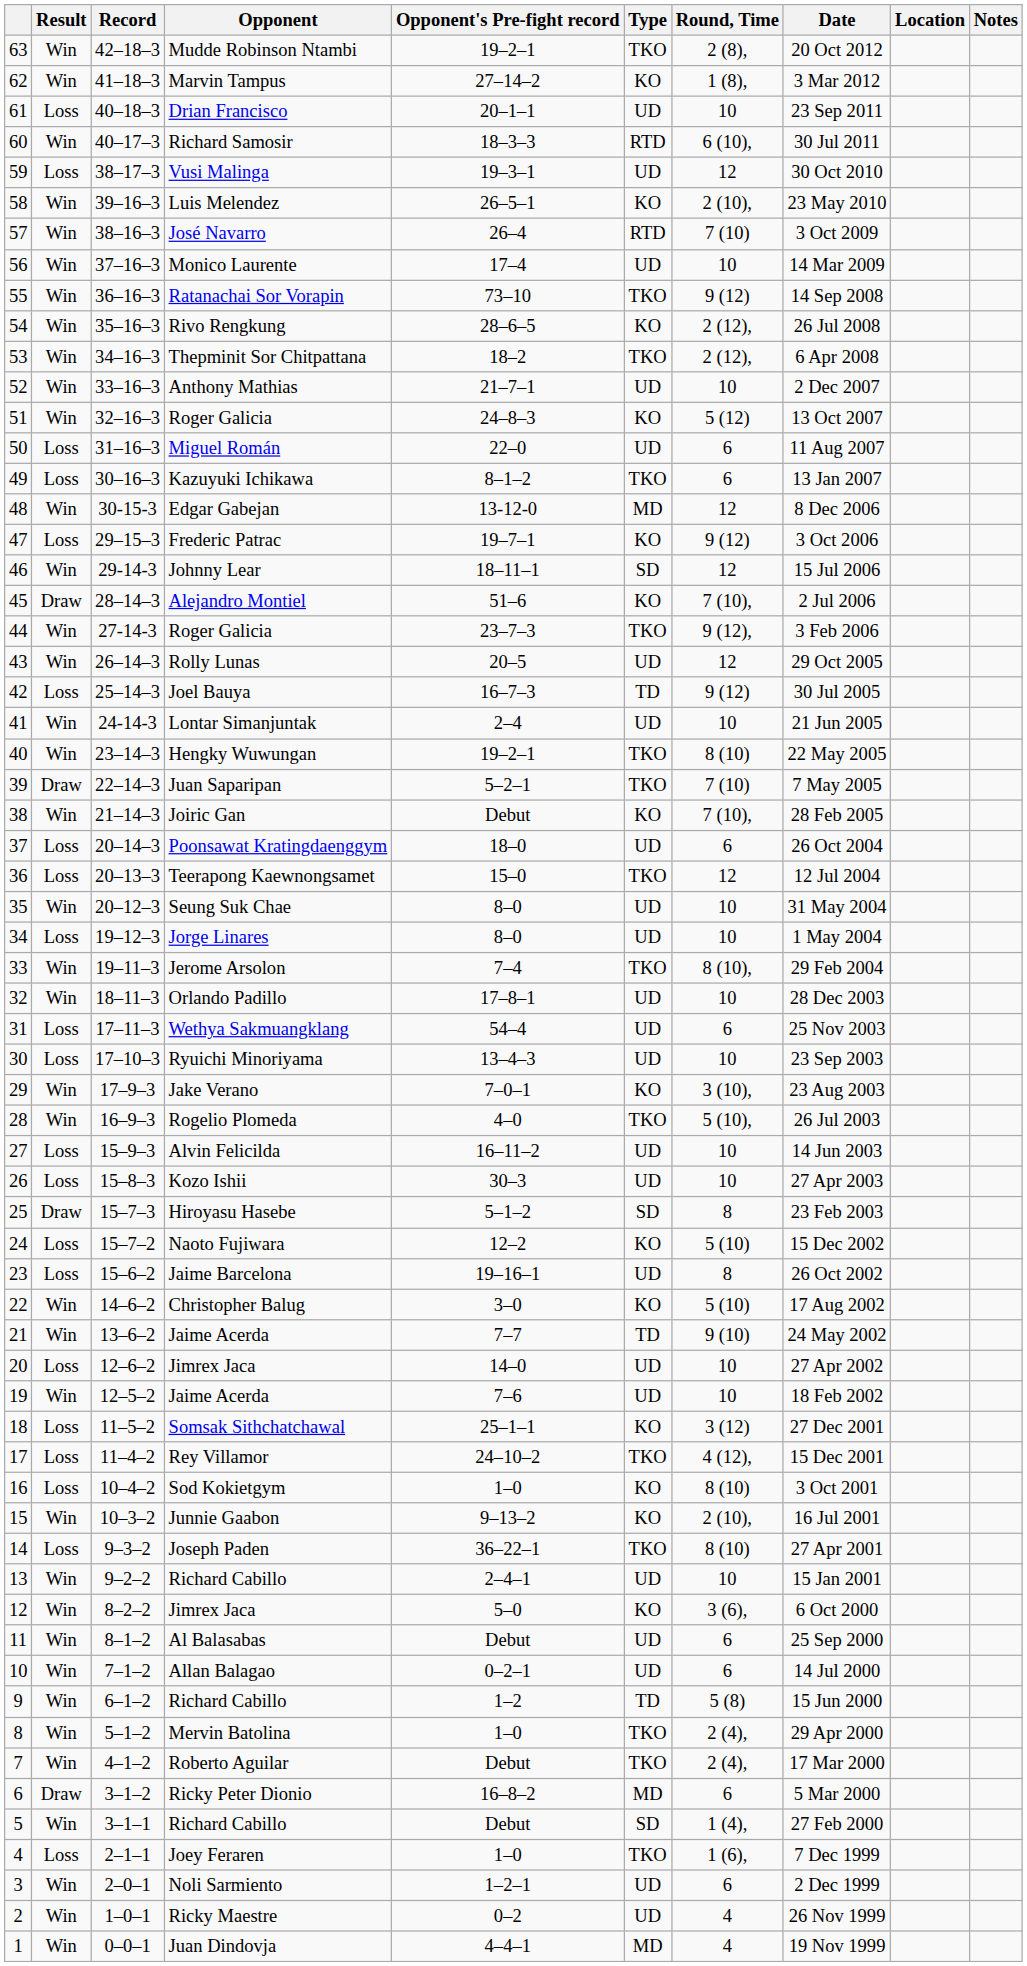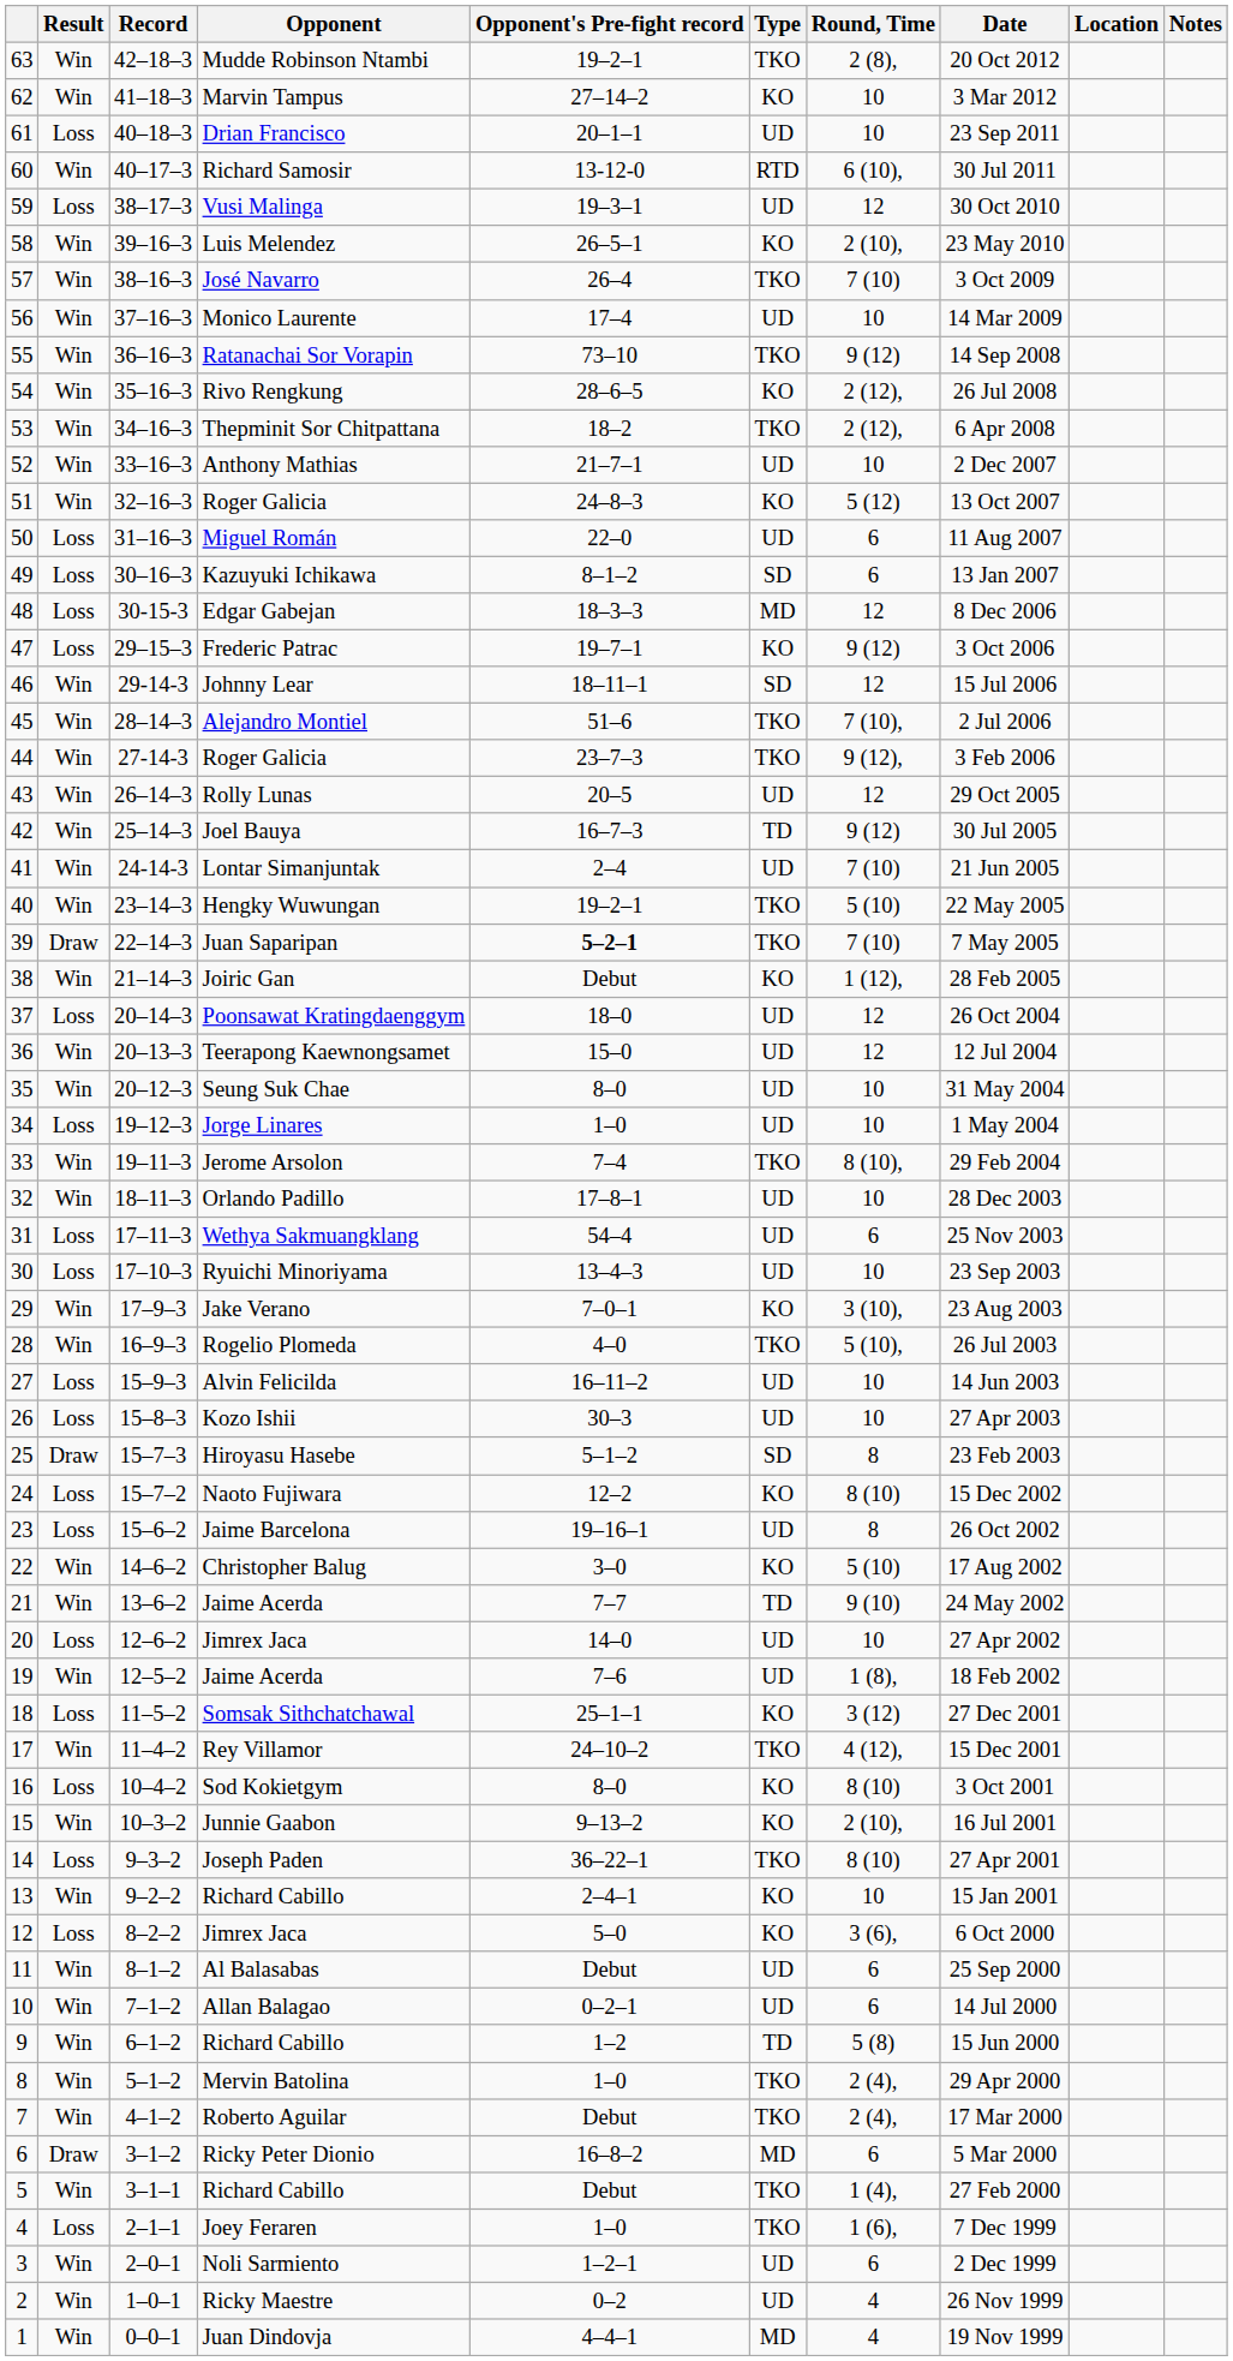Marvin Tampus | Round, Time: 1 (8), -> 10
Richard Samosir | Opponent's Pre-fight record: 18–3–3 -> 13-12-0
José Navarro | Type: RTD -> TKO
Kazuyuki Ichikawa | Type: TKO -> SD
Edgar Gabejan | Result: Win -> Loss
Edgar Gabejan | Opponent's Pre-fight record: 13-12-0 -> 18–3–3
Alejandro Montiel | Result: Draw -> Win
Alejandro Montiel | Type: KO -> TKO
Joel Bauya | Result: Loss -> Win
Lontar Simanjuntak | Round, Time: 10 -> 7 (10)
Hengky Wuwungan | Round, Time: 8 (10) -> 5 (10)
Juan Saparipan | Opponent's Pre-fight record: normal -> bold
Joiric Gan | Round, Time: 7 (10), -> 1 (12),
Poonsawat Kratingdaenggym | Round, Time: 6 -> 12
Teerapong Kaewnongsamet | Result: Loss -> Win
Teerapong Kaewnongsamet | Type: TKO -> UD
Jorge Linares | Opponent's Pre-fight record: 8–0 -> 1–0
Naoto Fujiwara | Round, Time: 5 (10) -> 8 (10)
19 / Jaime Acerda | Round, Time: 10 -> 1 (8),
Rey Villamor | Result: Loss -> Win
Sod Kokietgym | Opponent's Pre-fight record: 1–0 -> 8–0
13 / Richard Cabillo | Type: UD -> KO
12 / Jimrex Jaca | Result: Win -> Loss
5 / Richard Cabillo | Type: SD -> TKO
